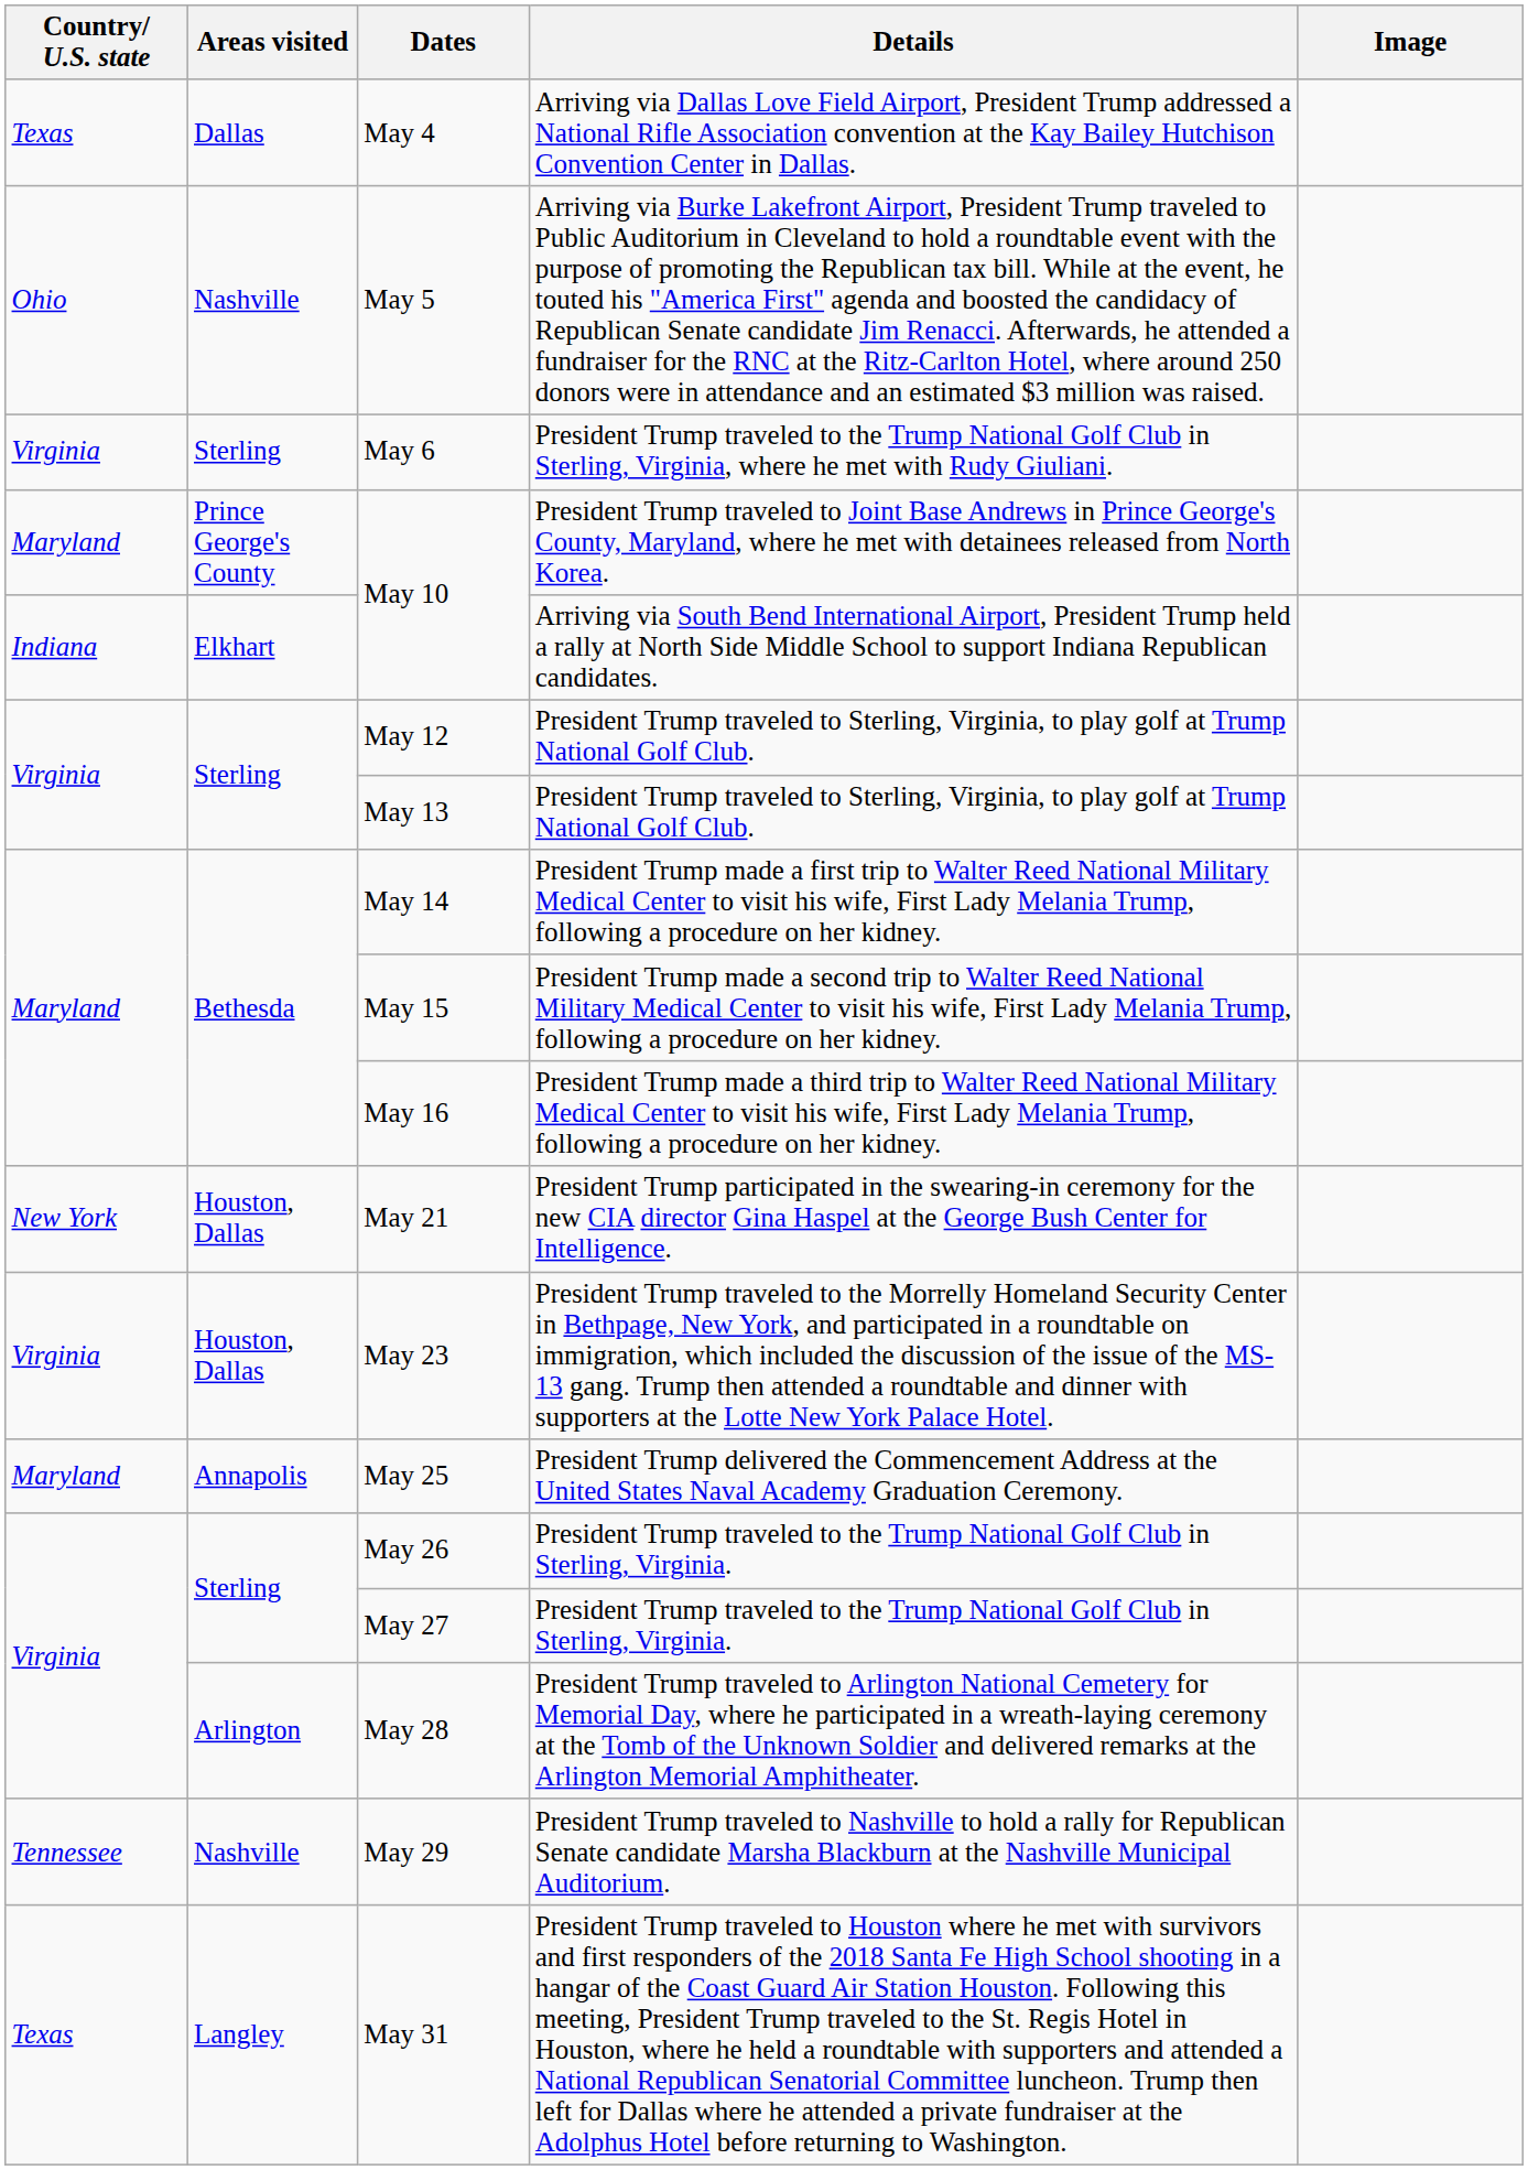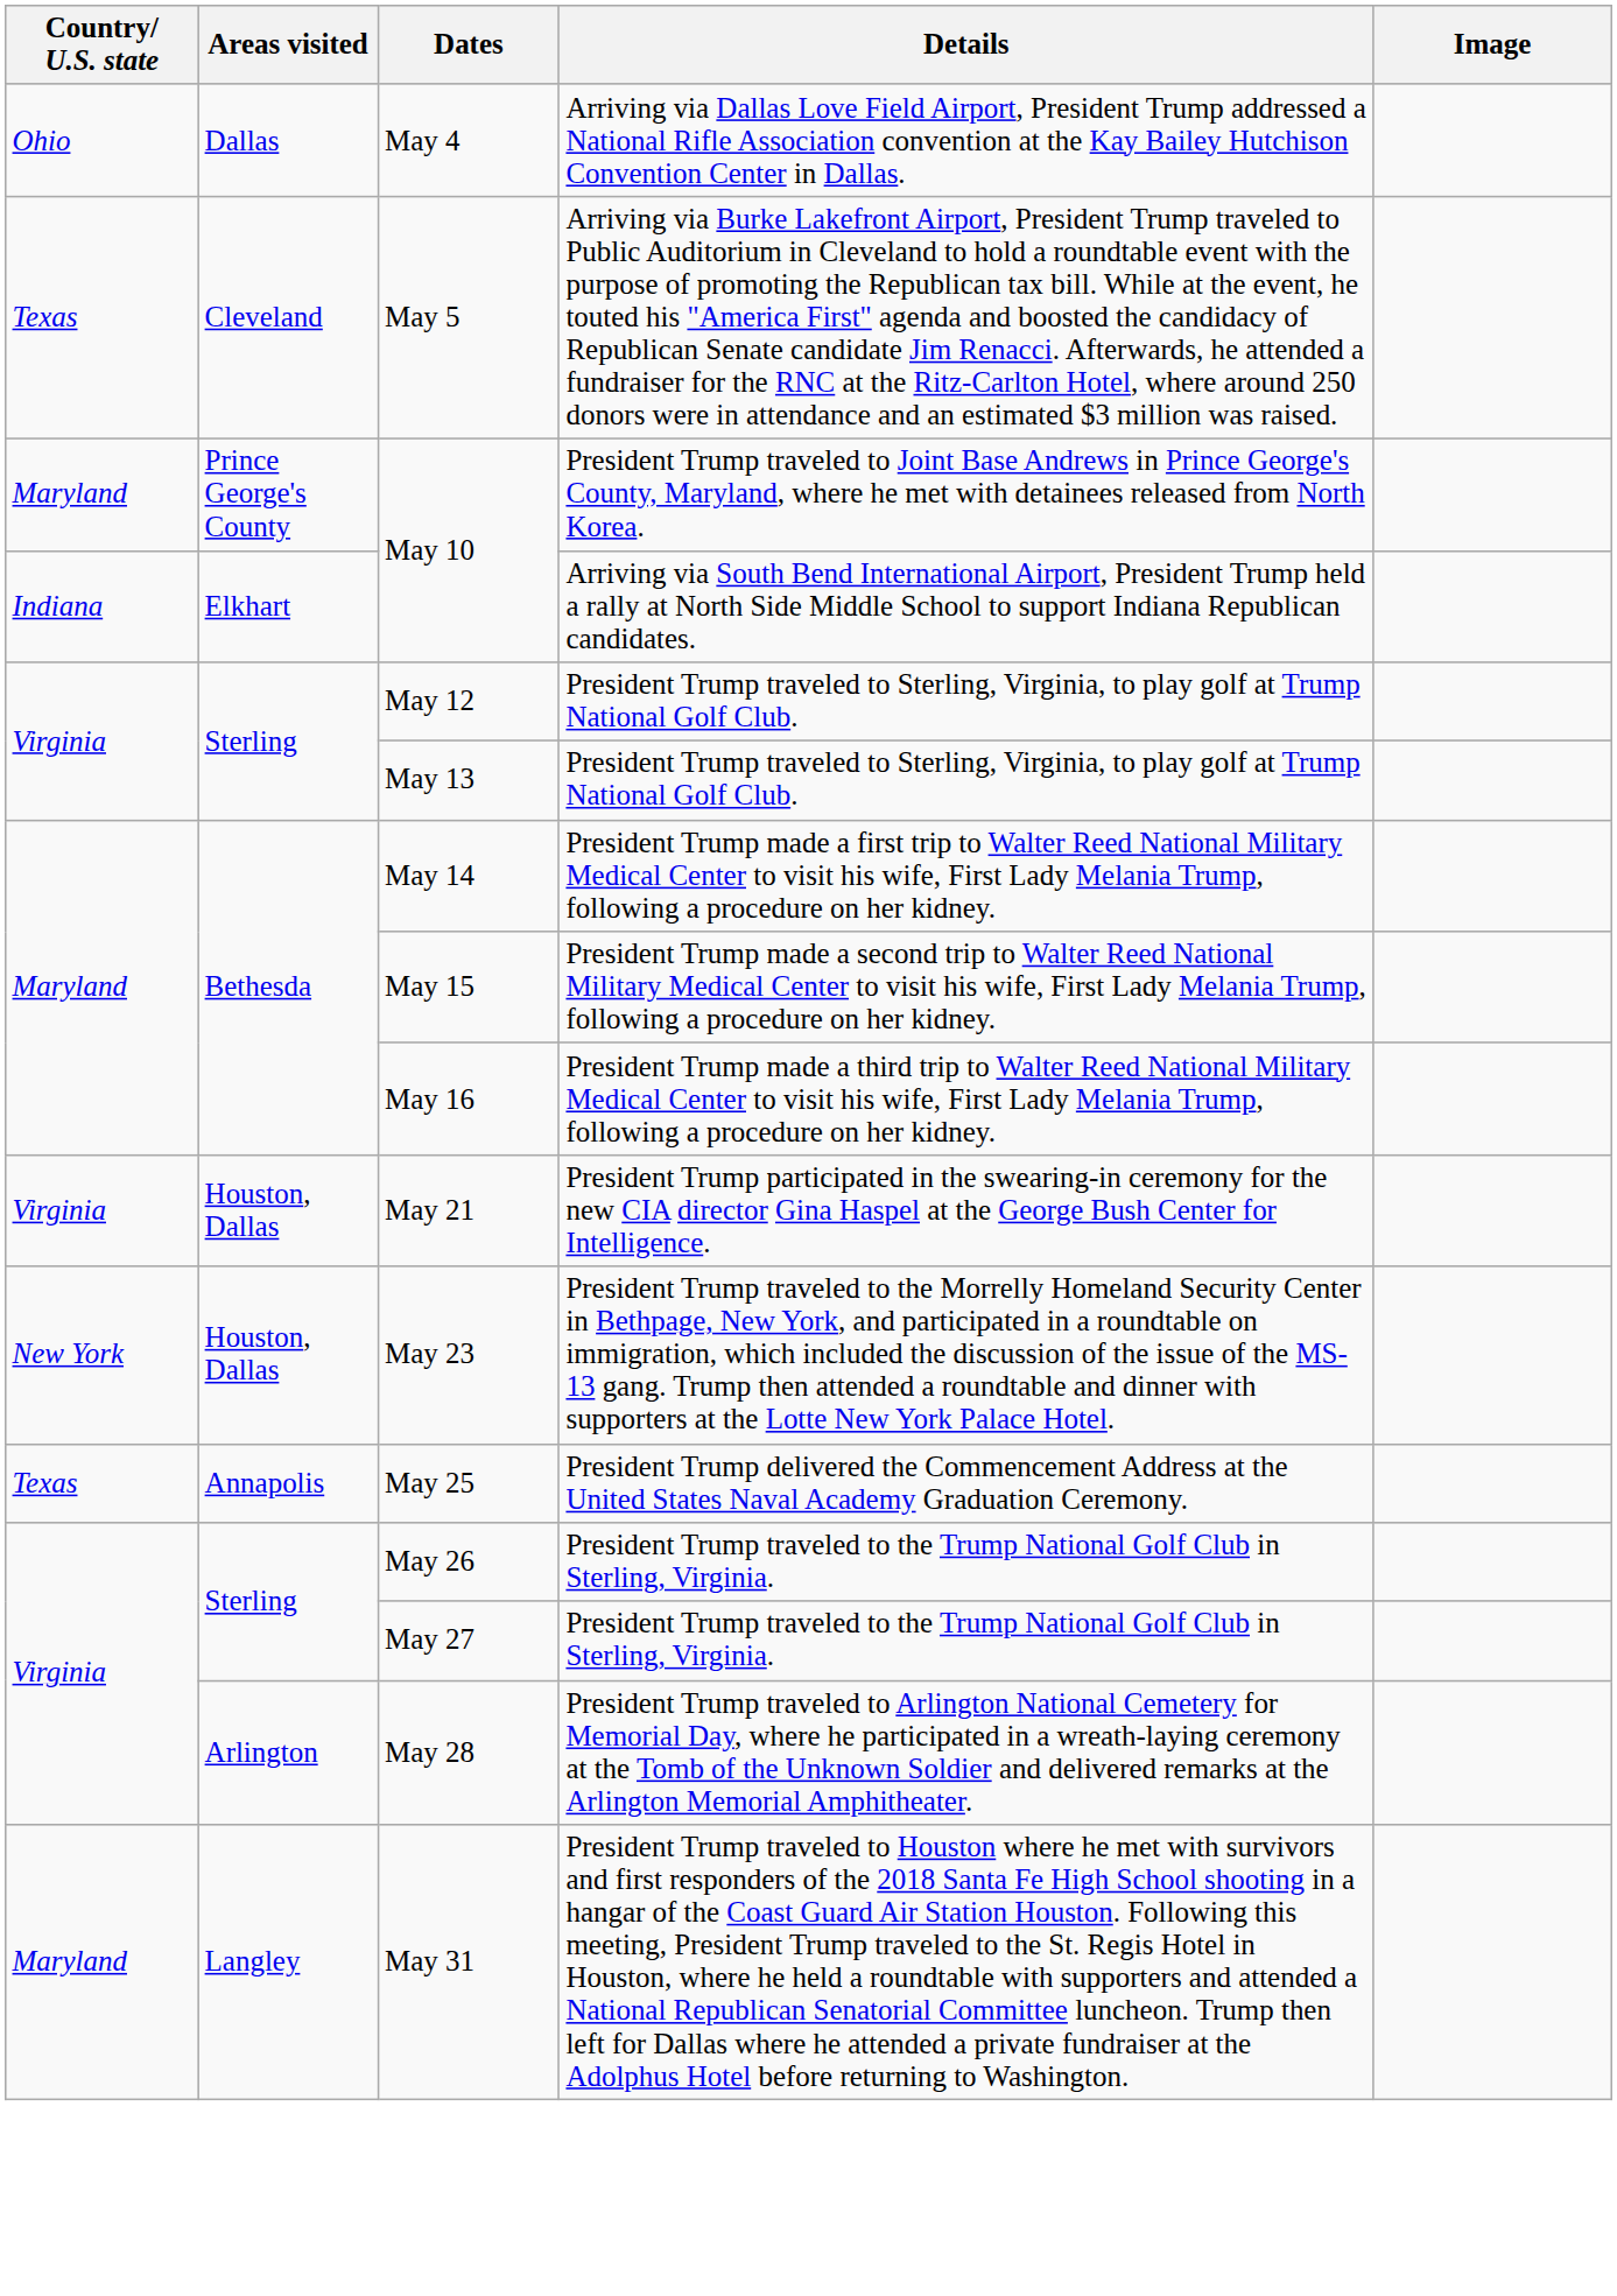May 4 | Country/ U.S. state: Texas -> Ohio
May 5 | Country/ U.S. state: Ohio -> Texas
May 5 | Areas visited: Nashville -> Cleveland
- row: Virginia | Sterling | May 6 | President Trump traveled to the Trump National Golf Club in Sterling, Virginia, where he met with Rudy Giuliani.
May 21 | Country/ U.S. state: New York -> Virginia
May 23 | Country/ U.S. state: Virginia -> New York
May 25 | Country/ U.S. state: Maryland -> Texas
- row: Tennessee | Nashville | May 29 | President Trump traveled to Nashville to hold a rally for Republican Senate candidate Marsha Blackburn at the Nashville Municipal Auditorium.
May 31 | Country/ U.S. state: Texas -> Maryland
